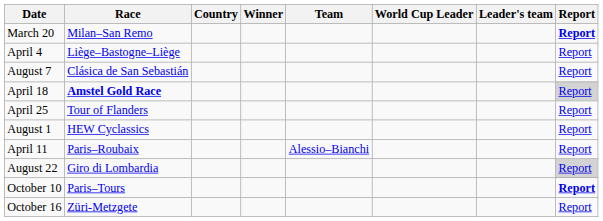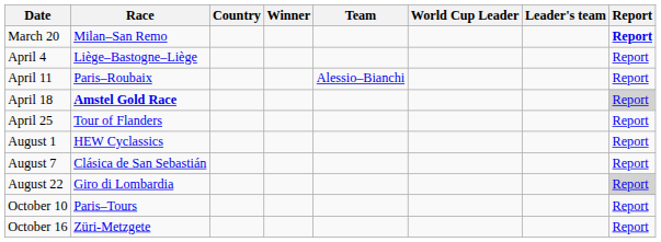rows swapped: April 11 <-> August 7
October 10 | Report: bold -> normal
